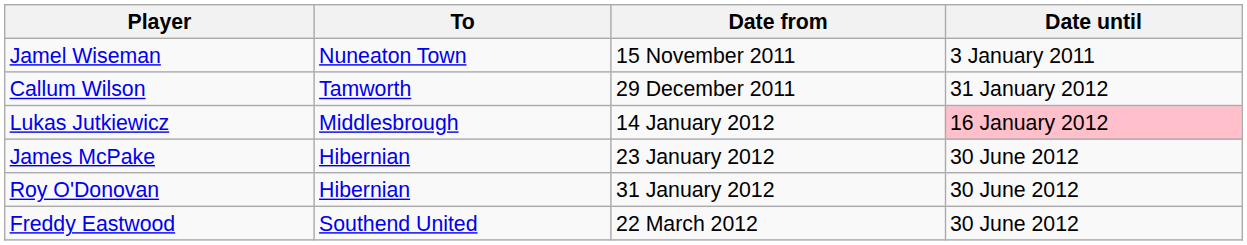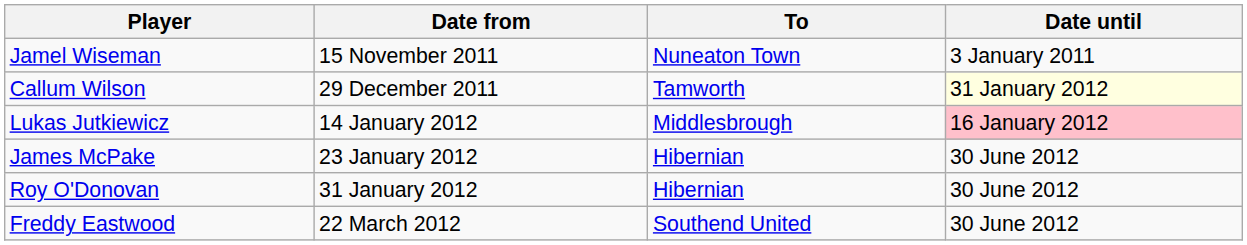columns swapped: To <-> Date from
Callum Wilson | Date until: no background -> lightyellow background
